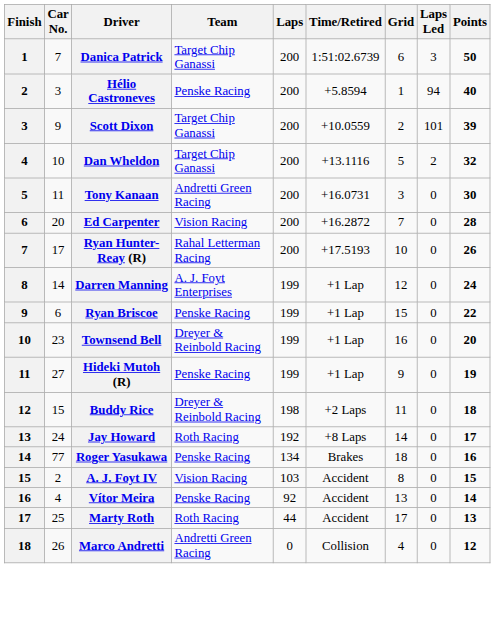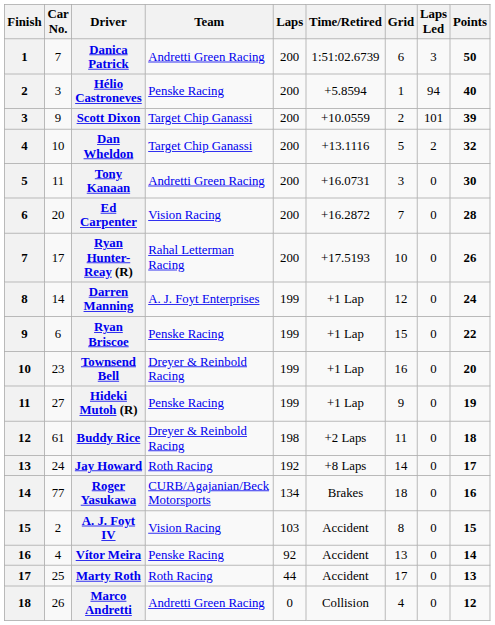Danica Patrick | Team: Target Chip Ganassi -> Andretti Green Racing
Buddy Rice | Car No.: 15 -> 61
Roger Yasukawa | Team: Penske Racing -> CURB/Agajanian/Beck Motorsports
